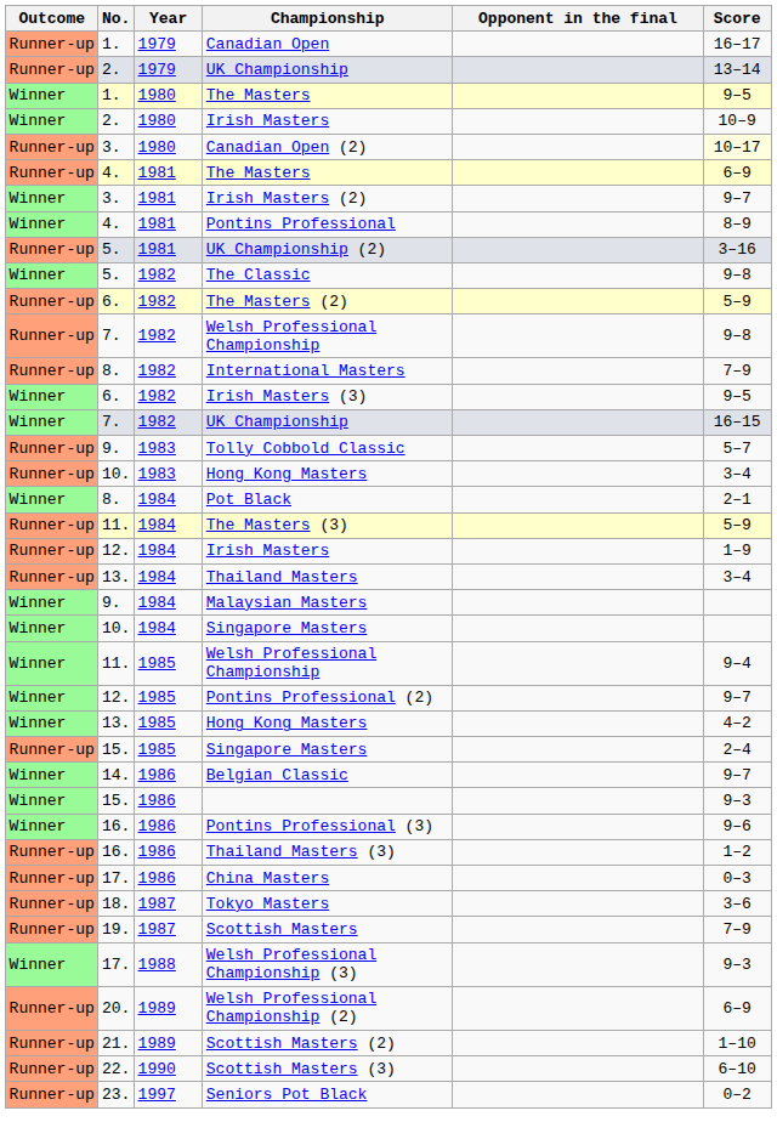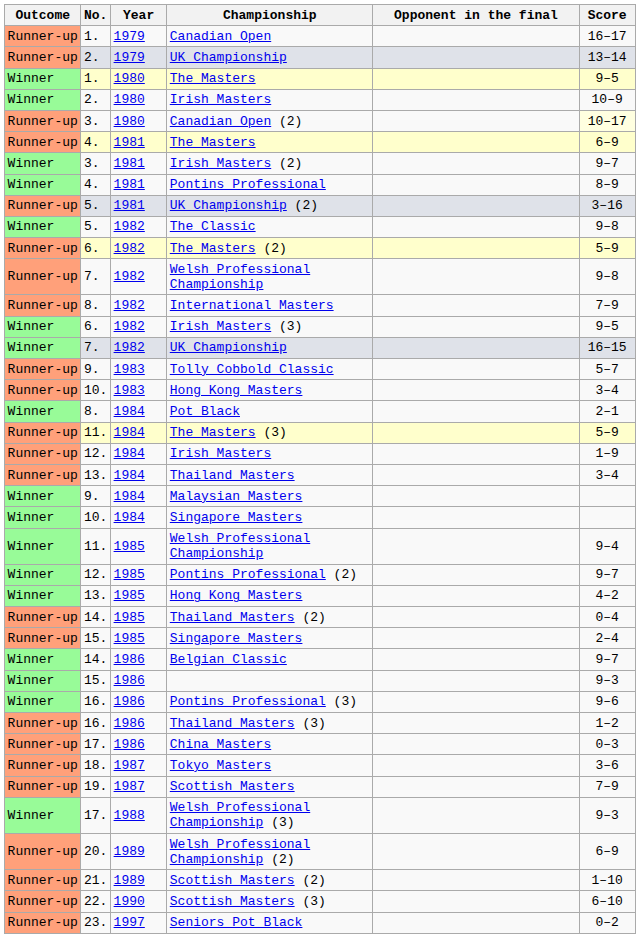+ row: Runner-up | 14. | 1985 | Thailand Masters (2) | 0–4
